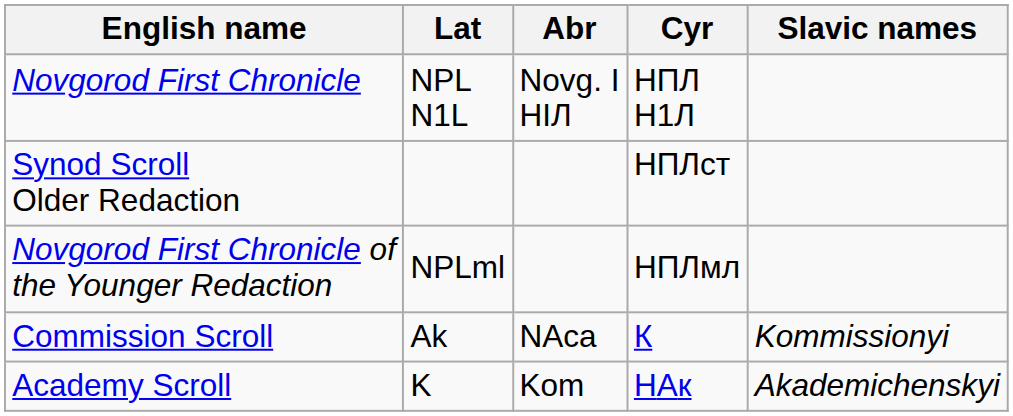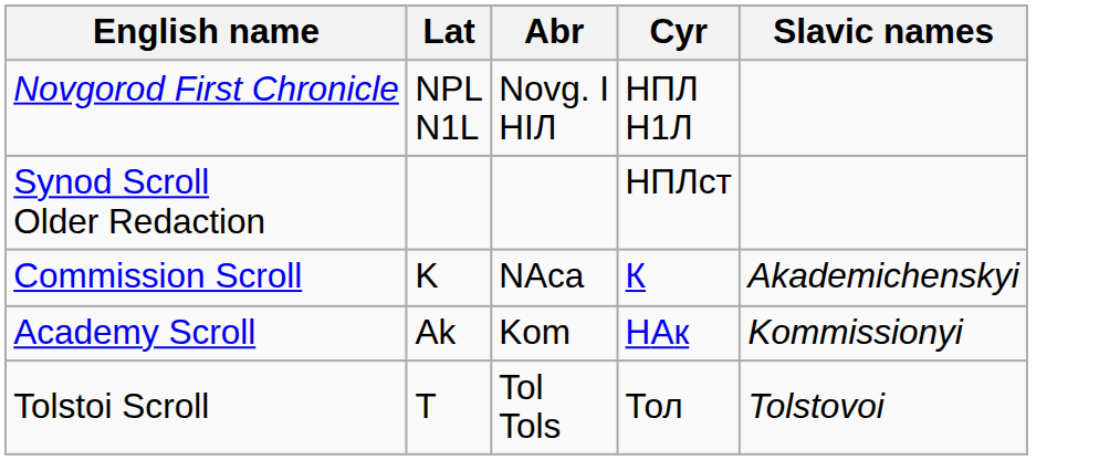- row: Novgorod First Chronicle of the Younger Redaction | NPLml | НПЛмл
Commission Scroll | Lat: Ak -> K
Commission Scroll | Slavic names: Kommissionyi -> Akademichenskyi
Academy Scroll | Lat: K -> Ak
Academy Scroll | Slavic names: Akademichenskyi -> Kommissionyi
+ row: Tolstoi Scroll | T | Tol Tols | Тол | Tolstovoi
